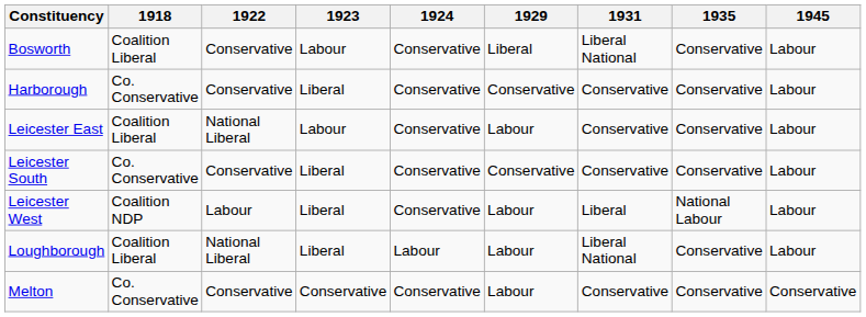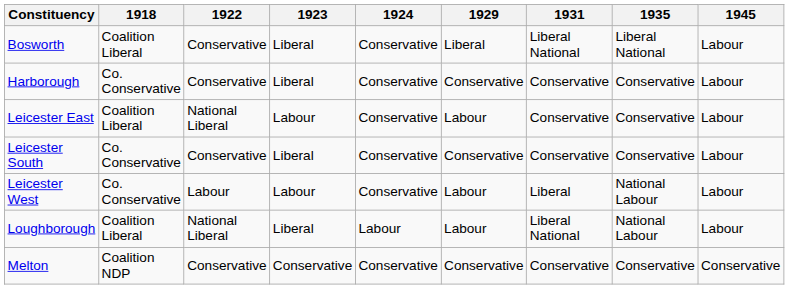Bosworth | 1923: Labour -> Liberal
Bosworth | 1935: Conservative -> Liberal National
Leicester West | 1918: Coalition NDP -> Co. Conservative
Leicester West | 1923: Liberal -> Labour
Loughborough | 1935: Conservative -> National Labour
Melton | 1918: Co. Conservative -> Coalition NDP
Melton | 1929: Labour -> Conservative
